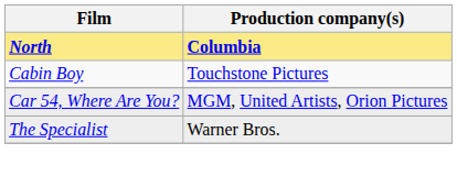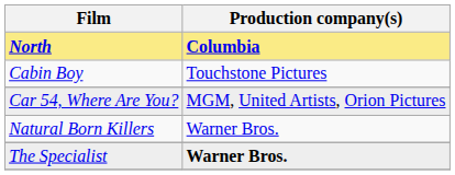+ row: Natural Born Killers | Warner Bros.
The Specialist | Production company(s): normal -> bold
